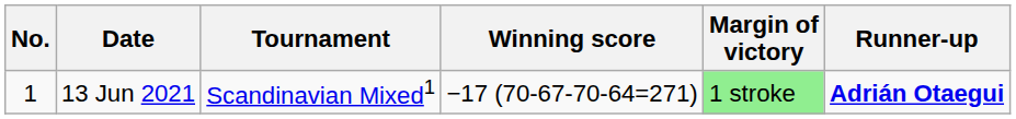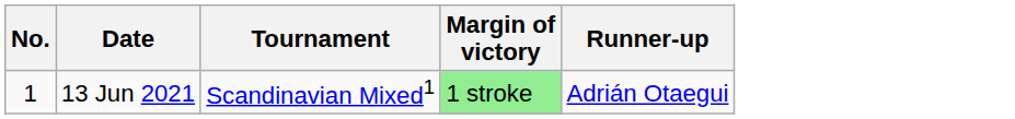- column: Winning score | −17 (70-67-70-64=271)
13 Jun 2021 | Runner-up: bold -> normal
